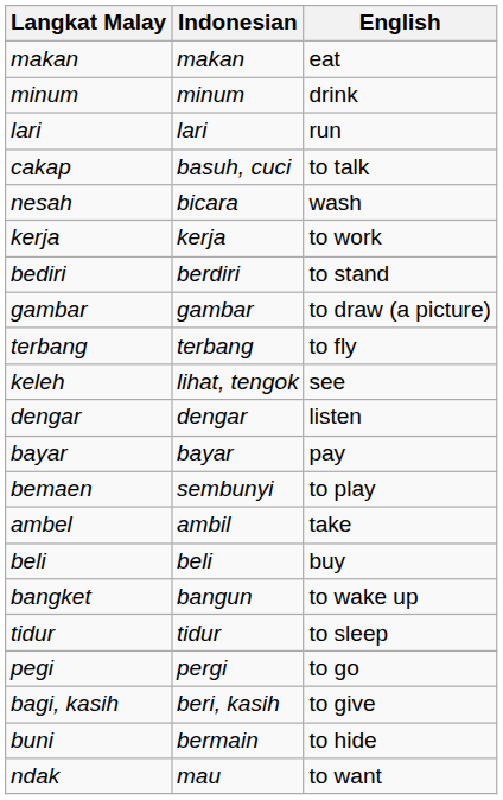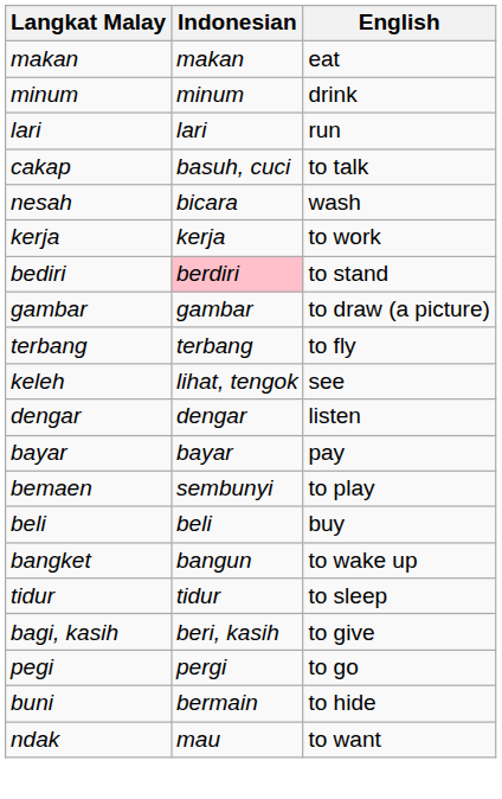bediri | Indonesian: no background -> pink background
- row: ambel | ambil | take
rows swapped: pegi <-> bagi, kasih
